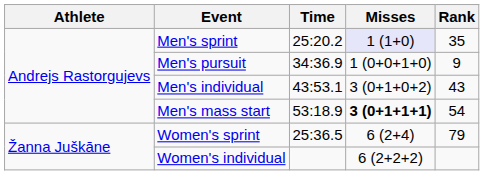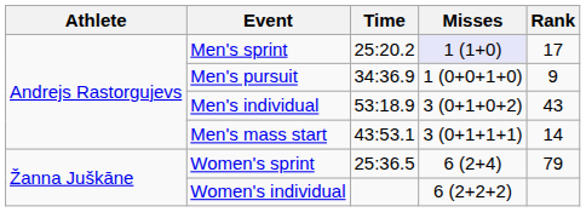Men's sprint | Rank: 35 -> 17
Men's individual | Time: 43:53.1 -> 53:18.9
Men's mass start | Time: 53:18.9 -> 43:53.1
Men's mass start | Misses: bold -> normal
Men's mass start | Rank: 54 -> 14
